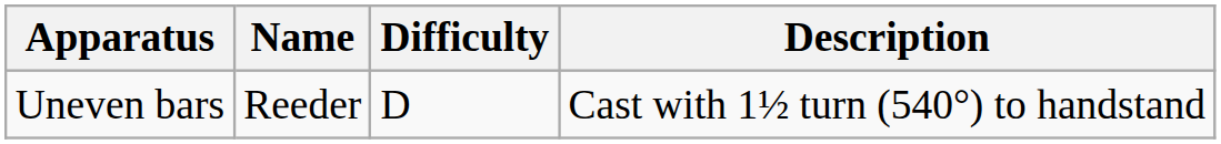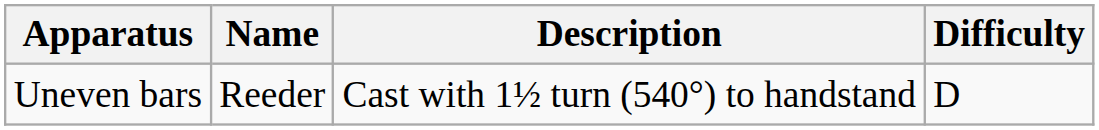columns swapped: Description <-> Difficulty
